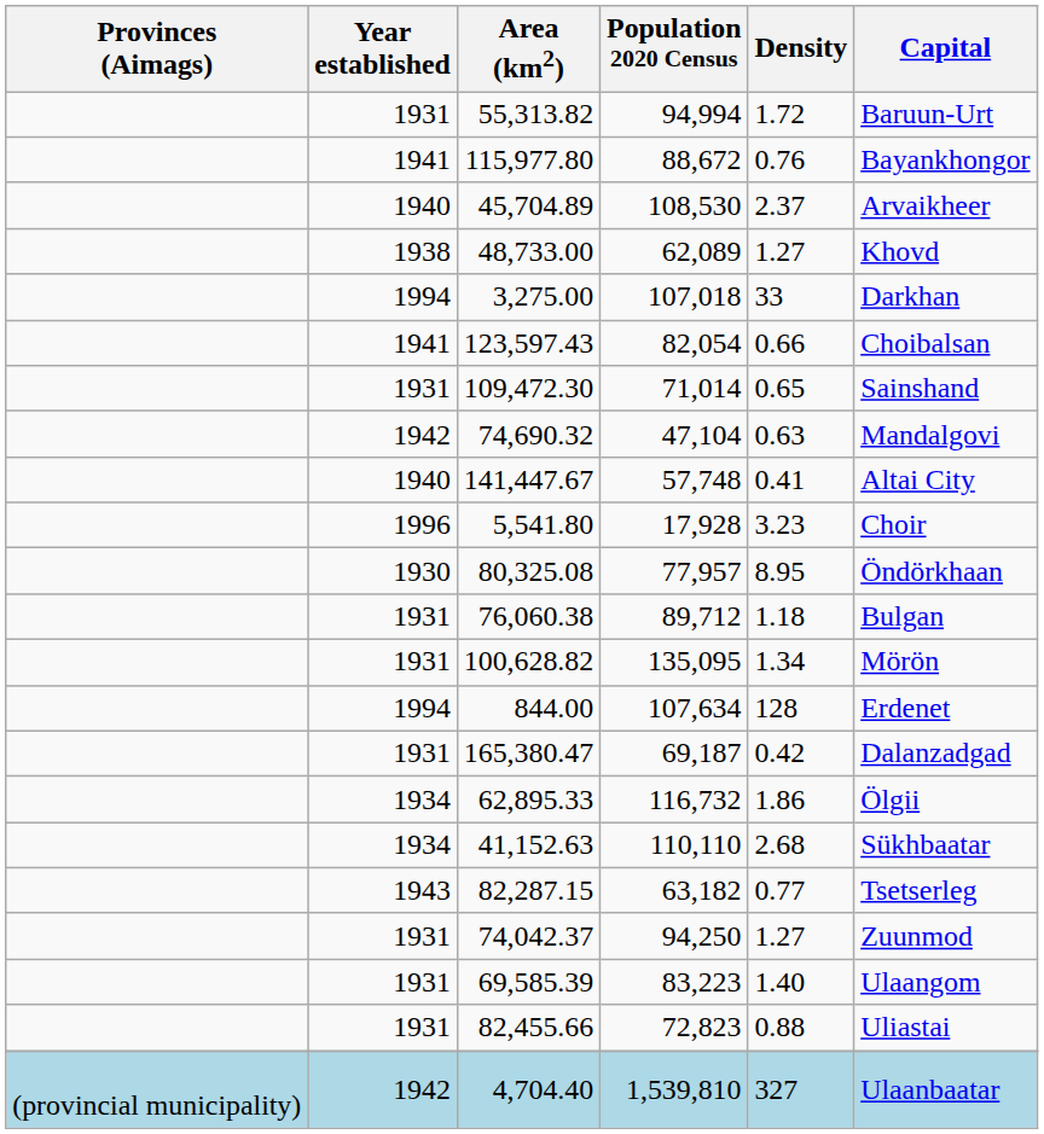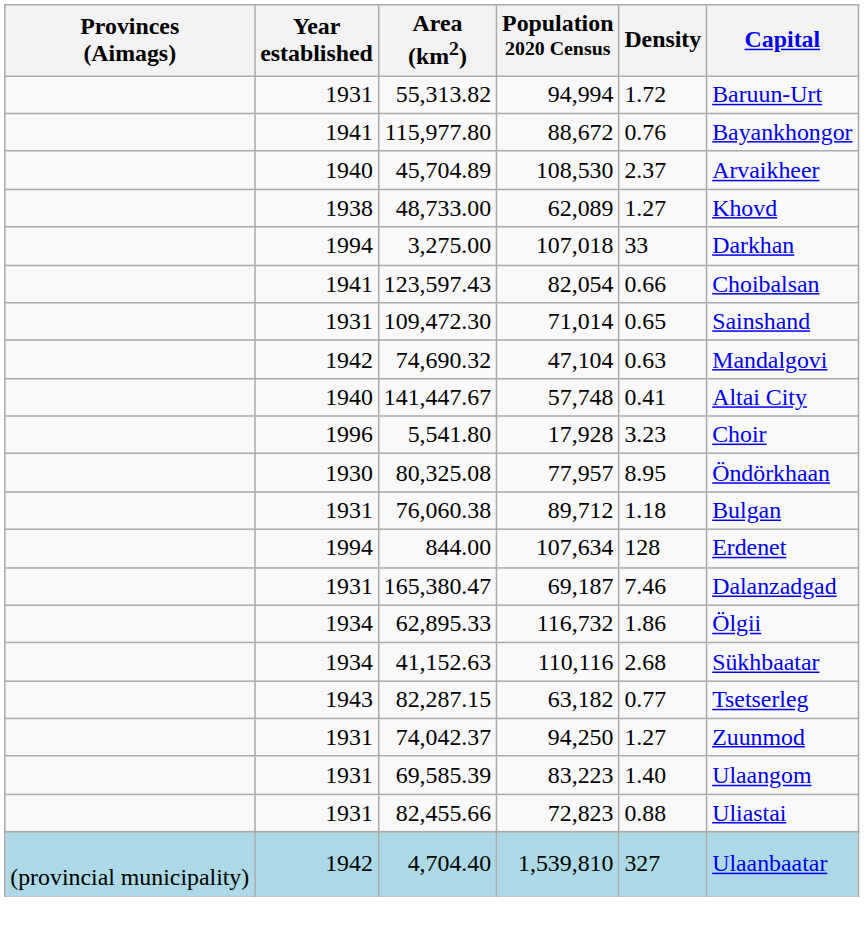- row: 1931 | 100,628.82 | 135,095 | 1.34 | Mörön
165,380.47 | Density: 0.42 -> 7.46
41,152.63 | Population 2020 Census: 110,110 -> 110,116
